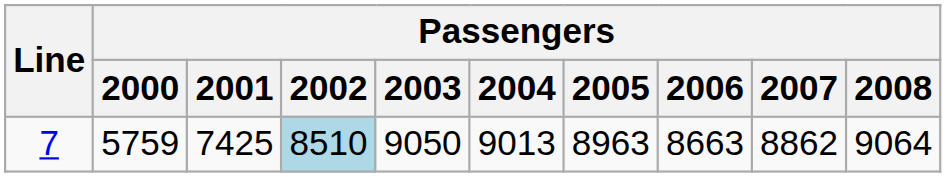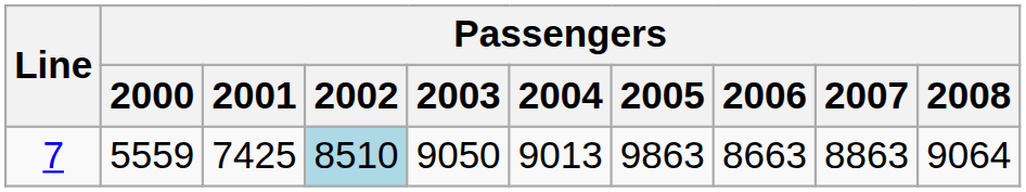7 | Passengers / 2000: 5759 -> 5559
7 | Passengers / 2005: 8963 -> 9863
7 | Passengers / 2007: 8862 -> 8863
